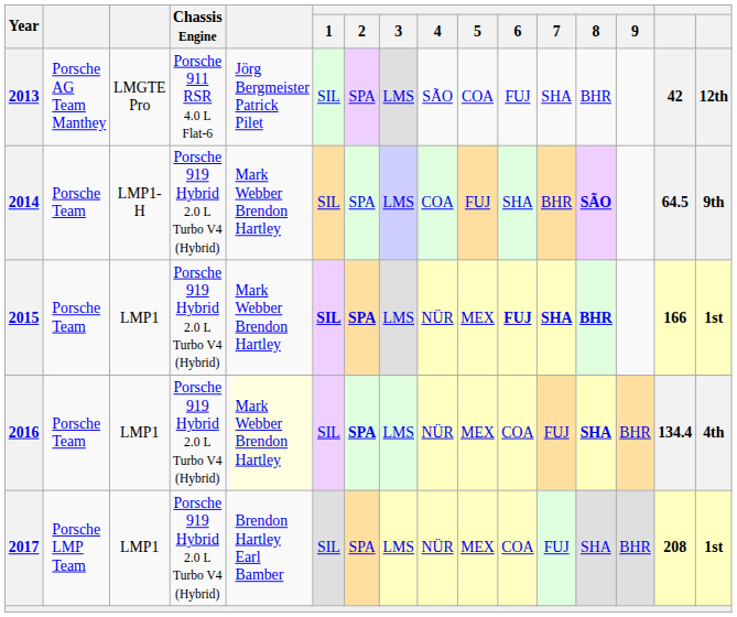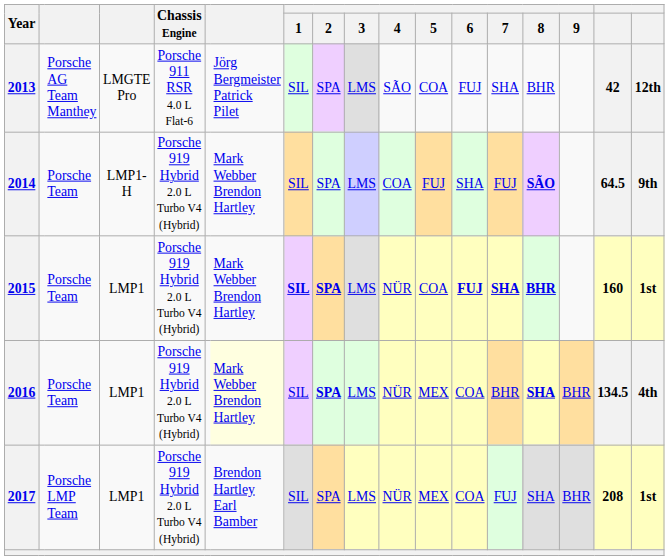2014 | 7: BHR -> FUJ
2015 | 5: MEX -> COA
2015 | column 17: 166 -> 160
2016 | 7: FUJ -> BHR
2016 | column 17: 134.4 -> 134.5
